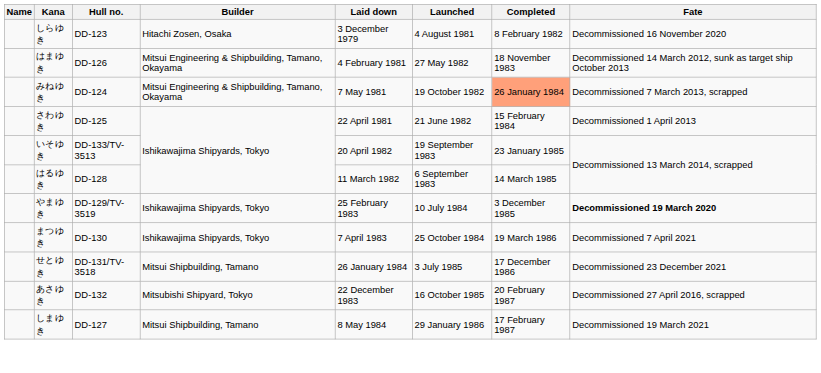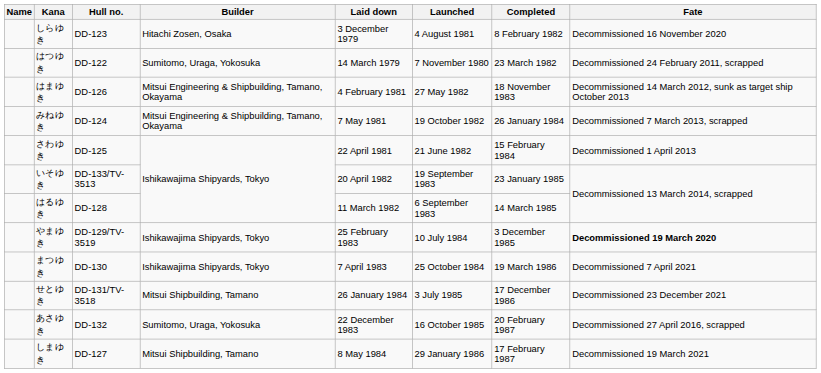+ row: はつゆき | DD-122 | Sumitomo, Uraga, Yokosuka | 14 March 1979 | 7 November 1980 | 23 March 1982 | Decommissioned 24 February 2011, scrapped
みねゆき | Completed: lightsalmon background -> no background
あさゆき | Builder: Mitsubishi Shipyard, Tokyo -> Sumitomo, Uraga, Yokosuka
